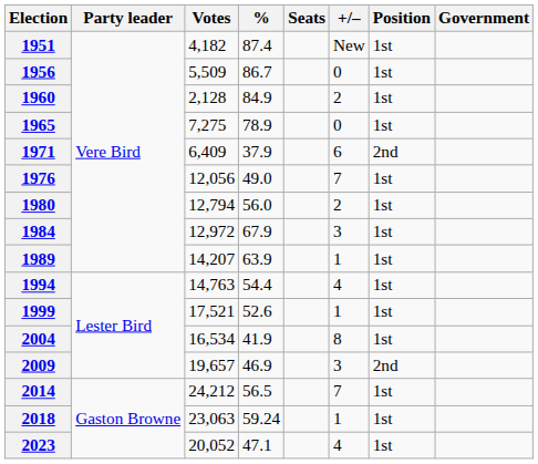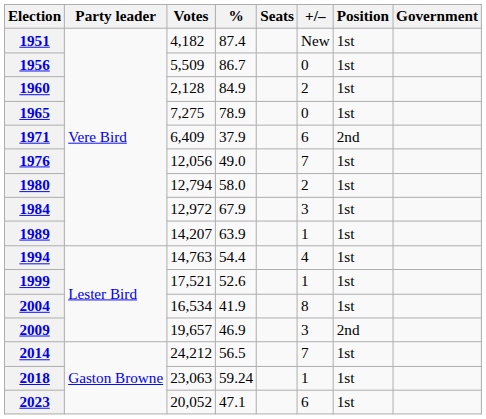1980 | %: 56.0 -> 58.0
2023 | +/–: 4 -> 6
